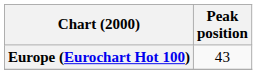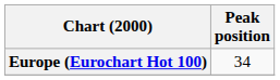Europe (Eurochart Hot 100) | Peak position: 43 -> 34
